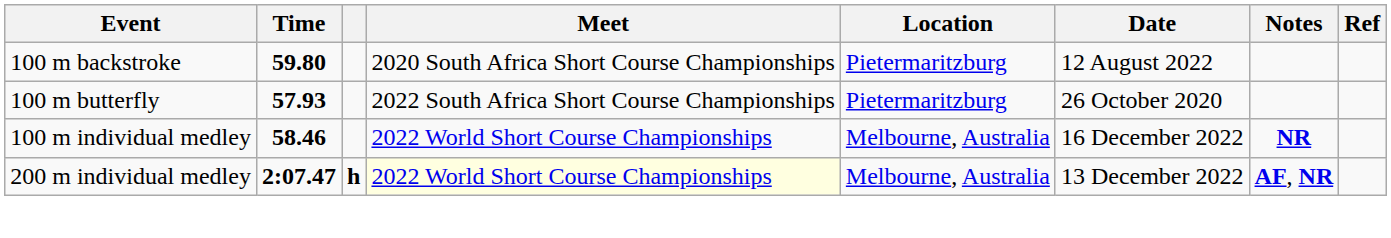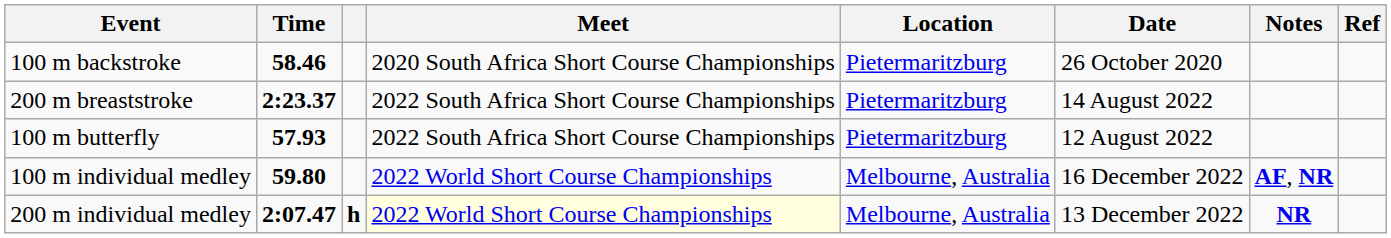100 m backstroke | Time: 59.80 -> 58.46
100 m backstroke | Date: 12 August 2022 -> 26 October 2020
+ row: 200 m breaststroke | 2:23.37 | 2022 South Africa Short Course Championships | Pietermaritzburg | 14 August 2022
100 m butterfly | Date: 26 October 2020 -> 12 August 2022
100 m individual medley | Time: 58.46 -> 59.80
100 m individual medley | Notes: NR -> AF, NR
200 m individual medley | Notes: AF, NR -> NR
